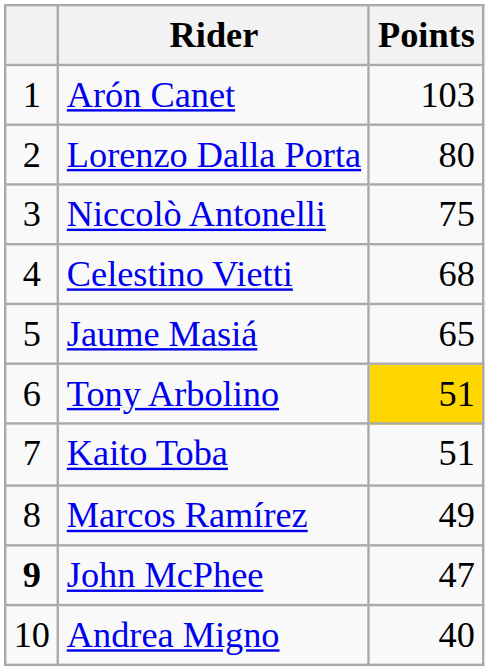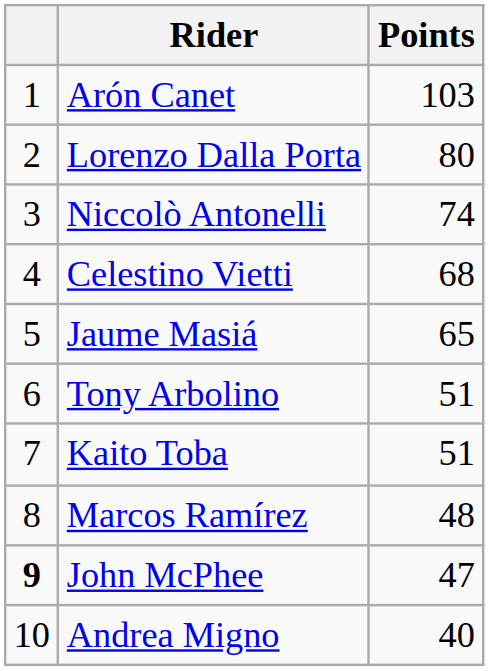Niccolò Antonelli | Points: 75 -> 74
Tony Arbolino | Points: gold background -> no background
Marcos Ramírez | Points: 49 -> 48
